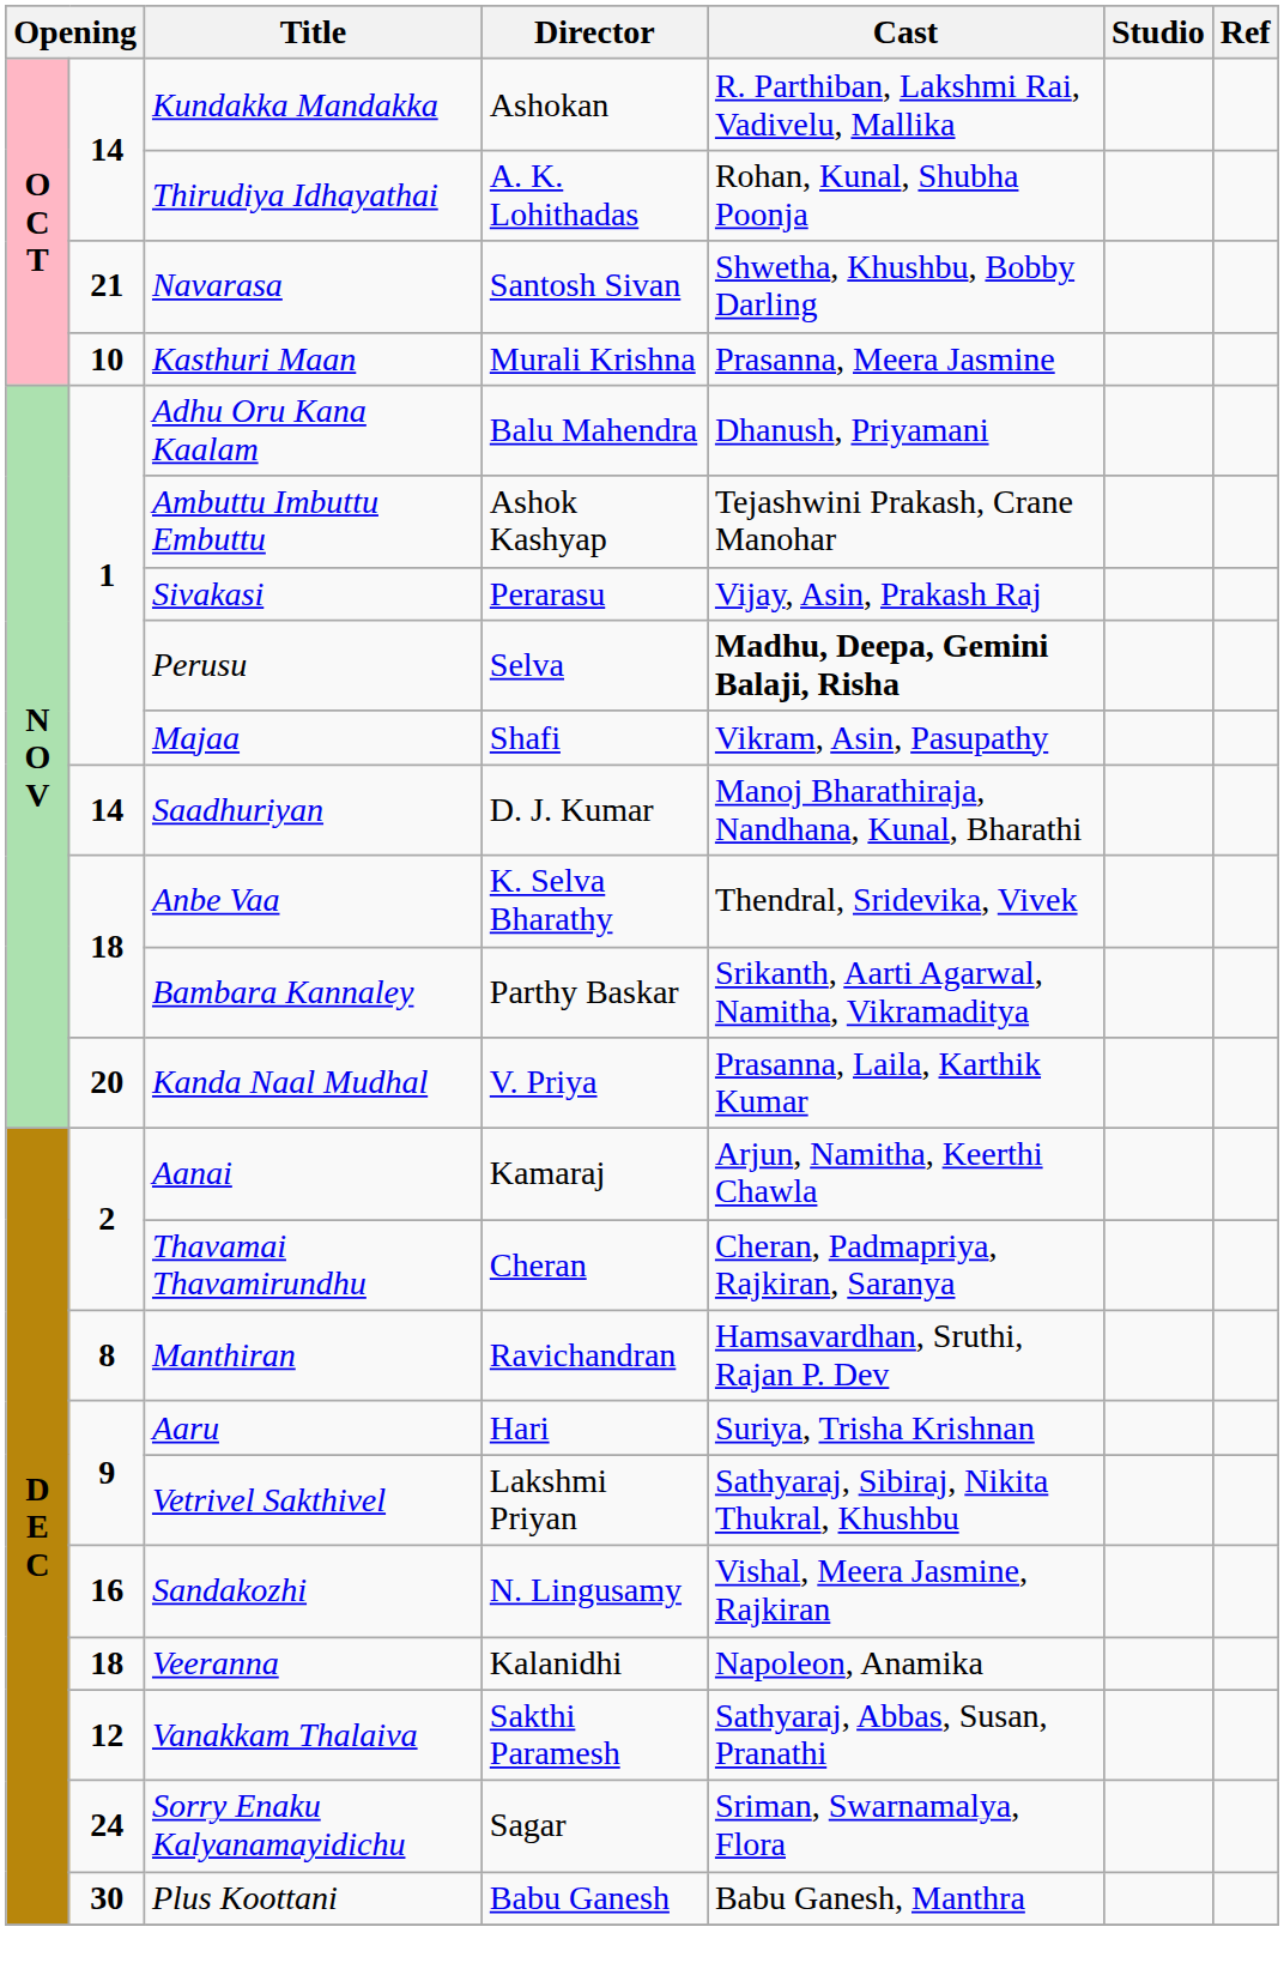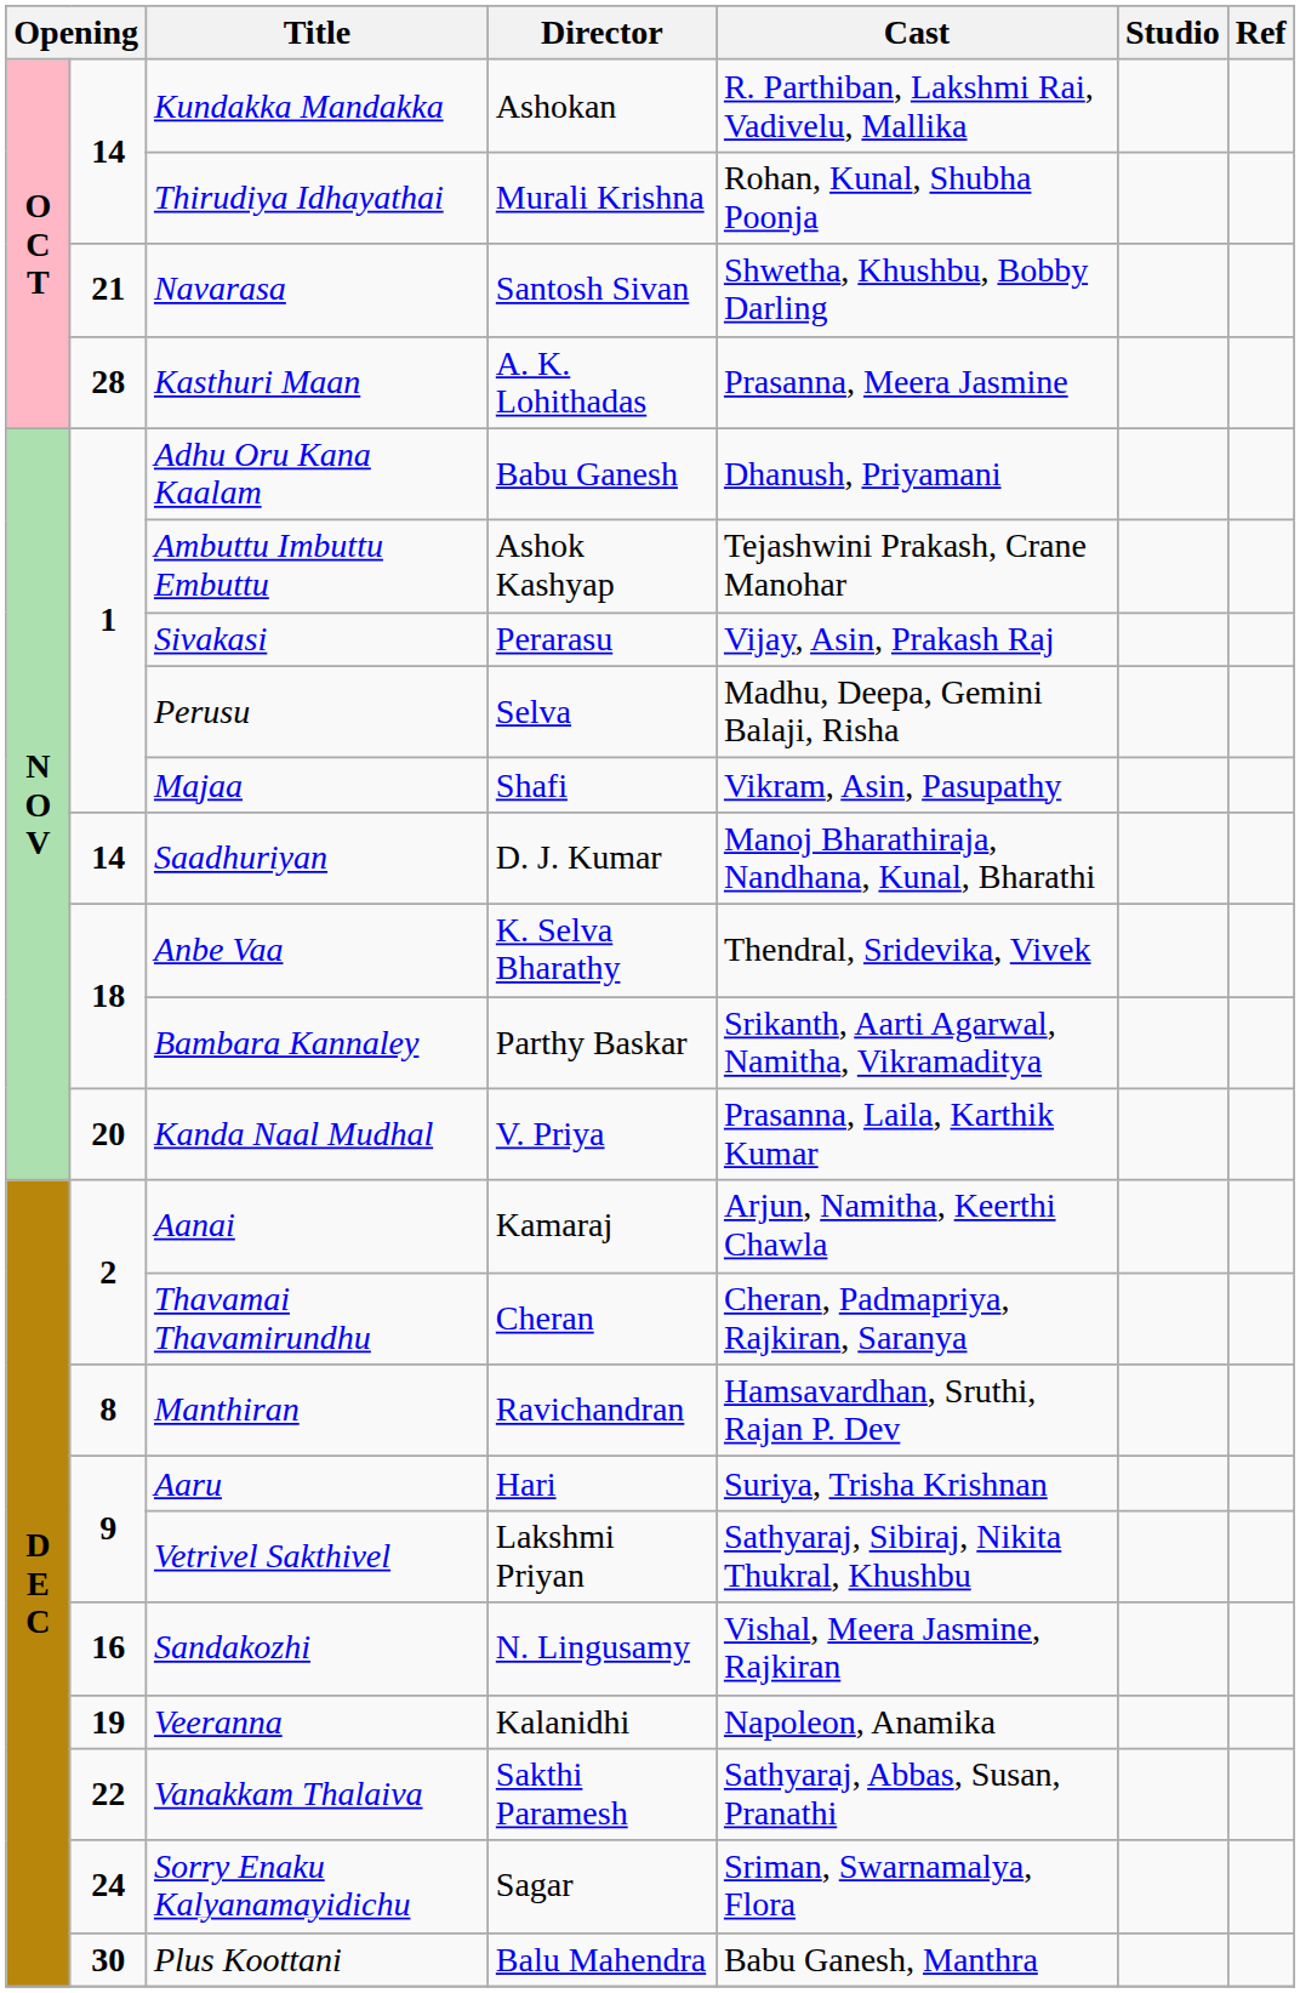Thirudiya Idhayathai | Director: A. K. Lohithadas -> Murali Krishna
Kasthuri Maan | column 2: 10 -> 28
Kasthuri Maan | Director: Murali Krishna -> A. K. Lohithadas
Adhu Oru Kana Kaalam | Director: Balu Mahendra -> Babu Ganesh
Perusu | Cast: bold -> normal
Veeranna | column 2: 18 -> 19
Vanakkam Thalaiva | column 2: 12 -> 22
Plus Koottani | Director: Babu Ganesh -> Balu Mahendra
